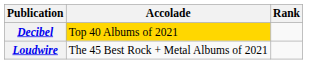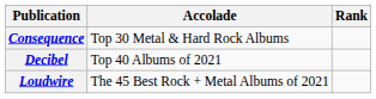+ row: Consequence | Top 30 Metal & Hard Rock Albums
Decibel | Accolade: gold background -> no background
